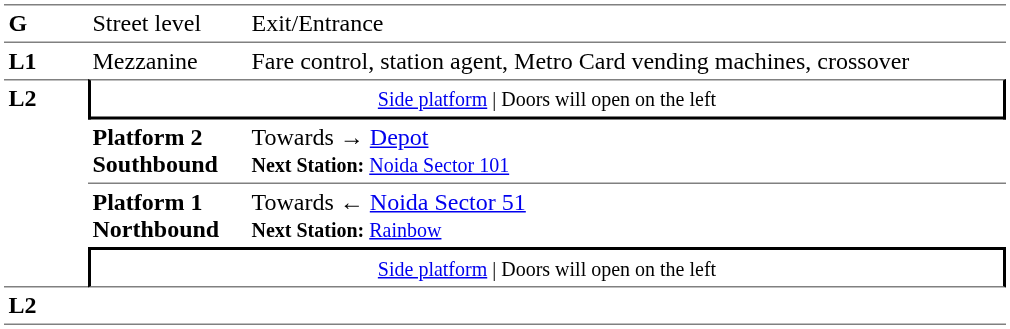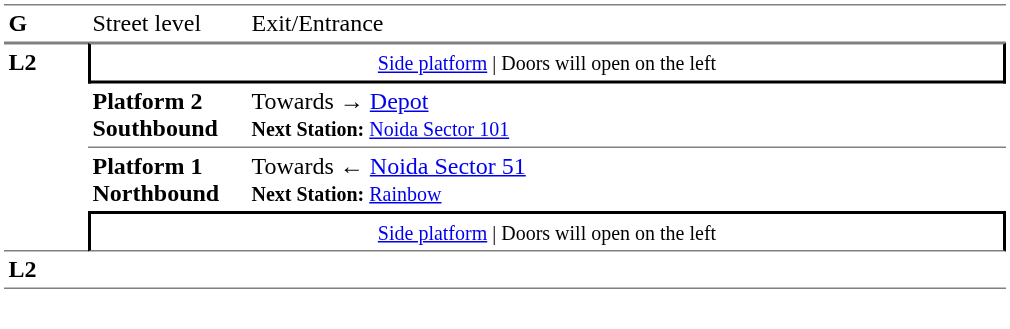- row: L1 | Mezzanine | Fare control, station agent, Metro Card vending machines, crossover
